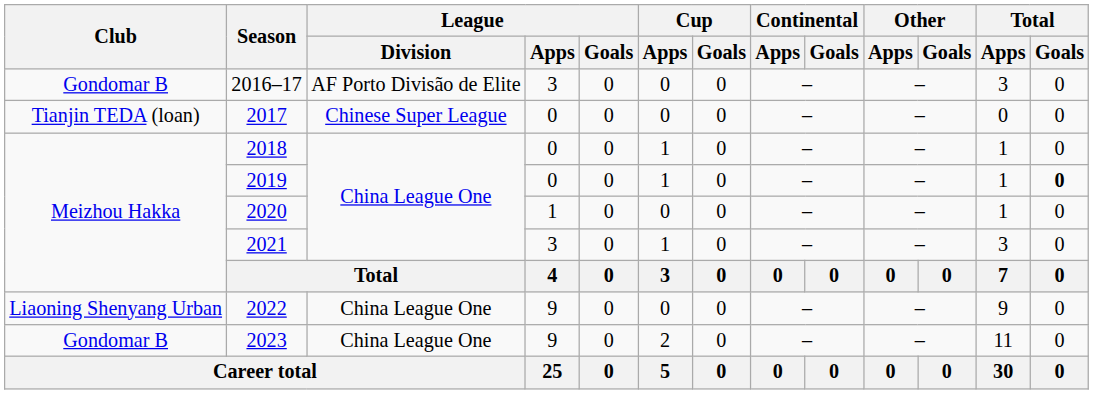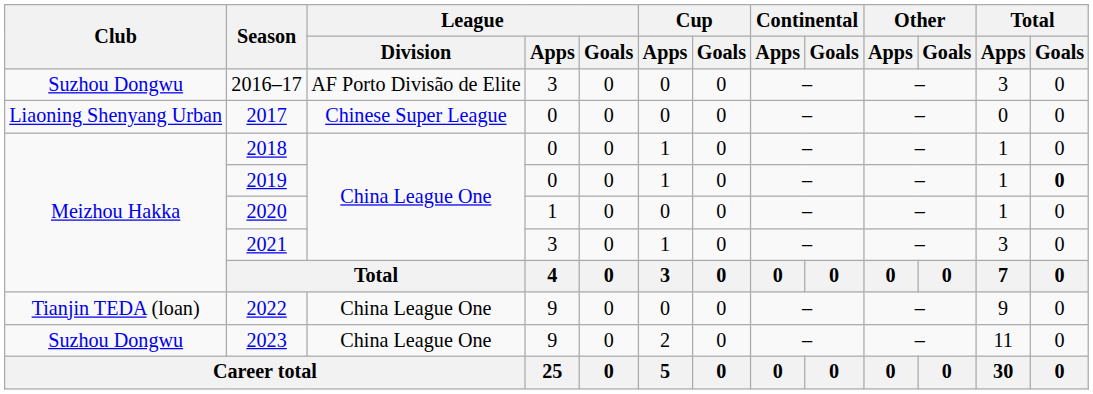2016–17 | Club: Gondomar B -> Suzhou Dongwu
2017 | Club: Tianjin TEDA (loan) -> Liaoning Shenyang Urban
2022 | Club: Liaoning Shenyang Urban -> Tianjin TEDA (loan)
2023 | Club: Gondomar B -> Suzhou Dongwu
